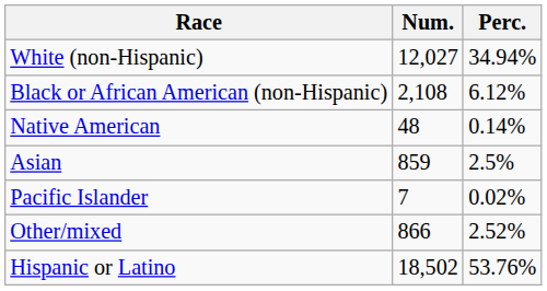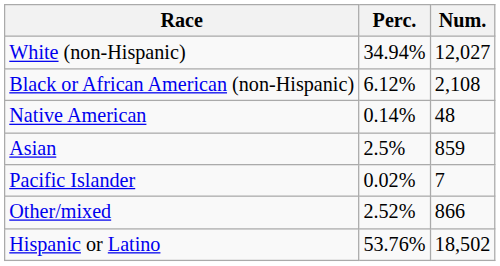columns swapped: Num. <-> Perc.
